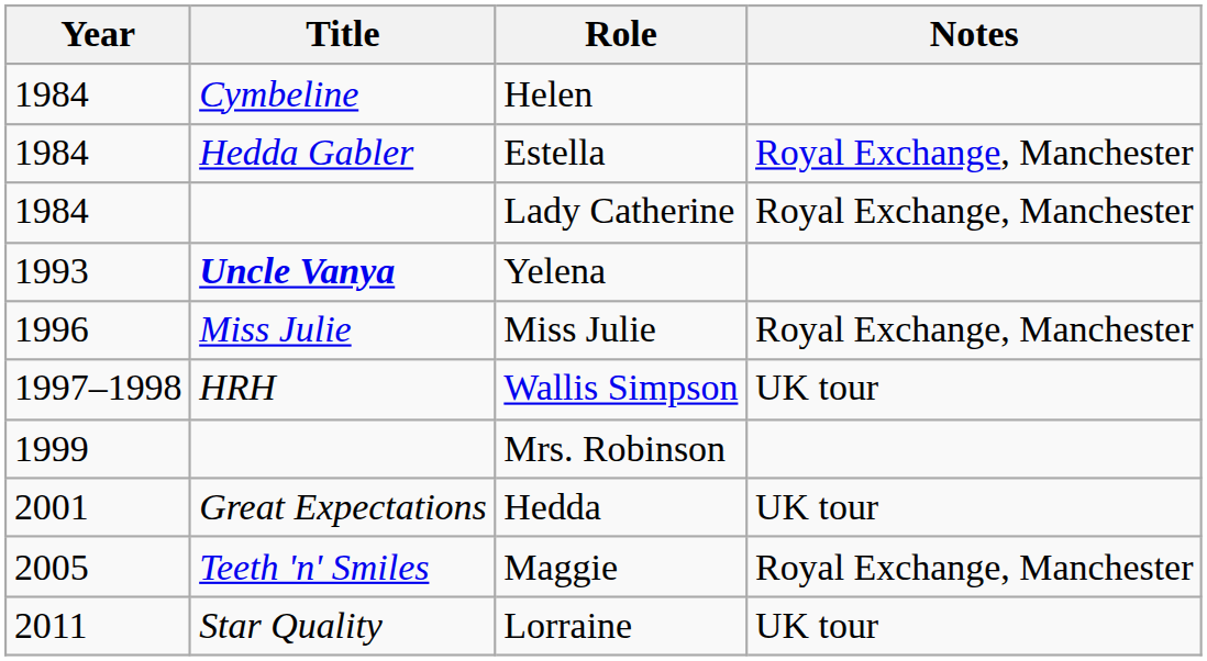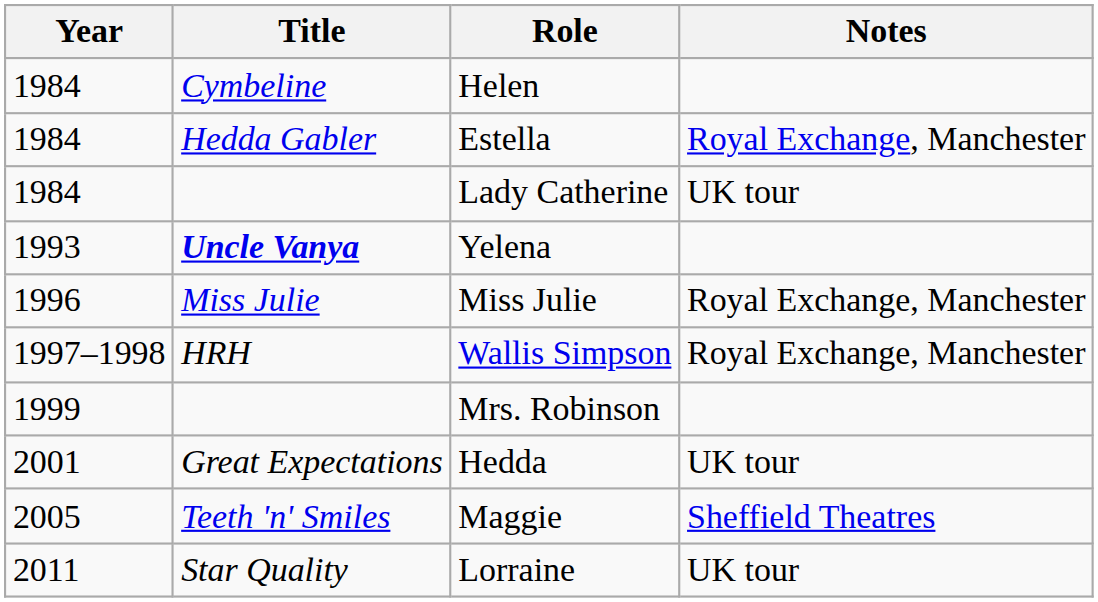Lady Catherine | Notes: Royal Exchange, Manchester -> UK tour
Wallis Simpson | Notes: UK tour -> Royal Exchange, Manchester
Maggie | Notes: Royal Exchange, Manchester -> Sheffield Theatres
